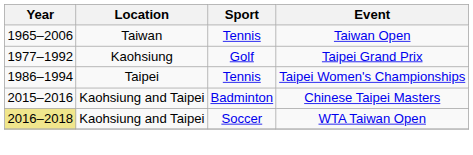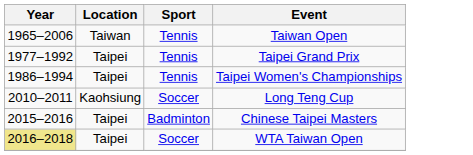Taipei Grand Prix | Location: Kaohsiung -> Taipei
Taipei Grand Prix | Sport: Golf -> Tennis
+ row: 2010–2011 | Kaohsiung | Soccer | Long Teng Cup
Chinese Taipei Masters | Location: Kaohsiung and Taipei -> Taipei
WTA Taiwan Open | Location: Kaohsiung and Taipei -> Taipei
